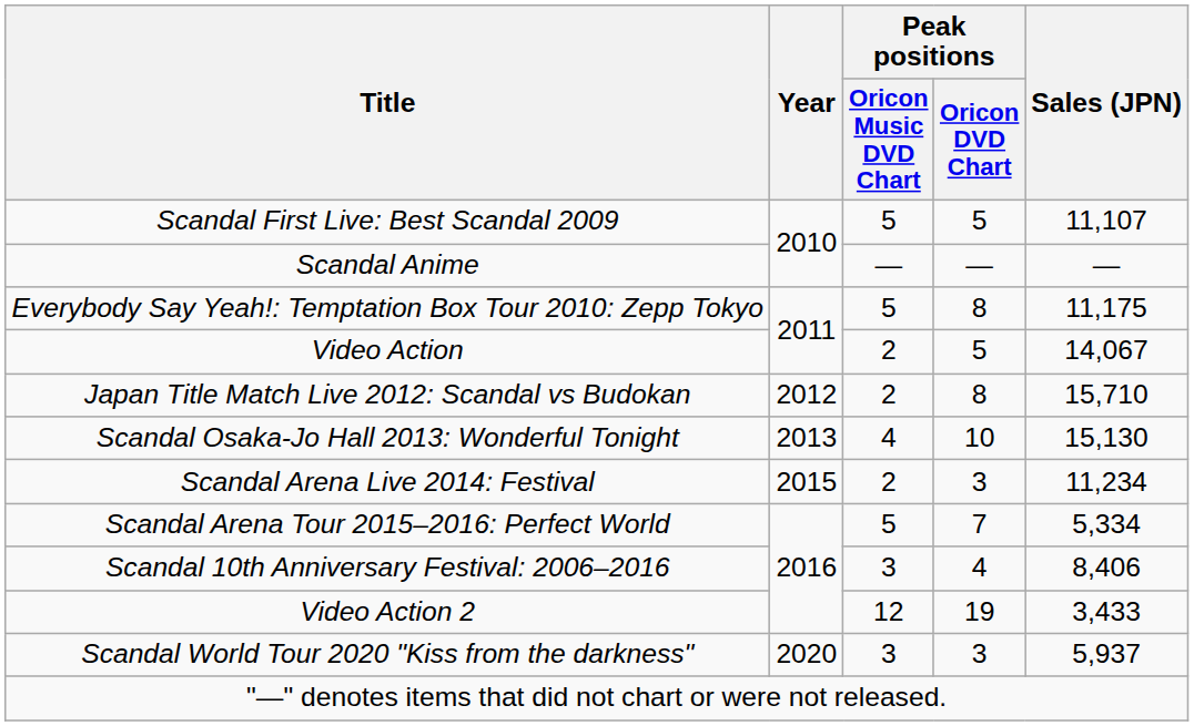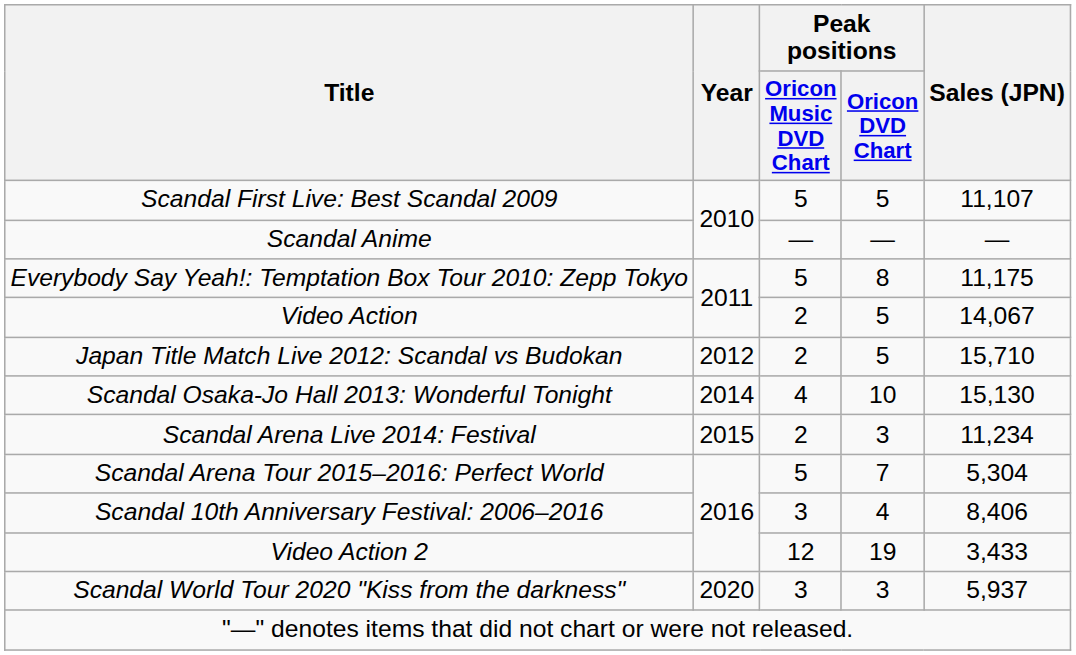Japan Title Match Live 2012: Scandal vs Budokan | Peak positions / Oricon DVD Chart: 8 -> 5
Scandal Osaka-Jo Hall 2013: Wonderful Tonight | Year: 2013 -> 2014
Scandal Arena Tour 2015–2016: Perfect World | Sales (JPN): 5,334 -> 5,304
